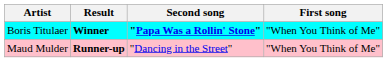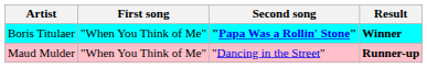columns swapped: First song <-> Result
